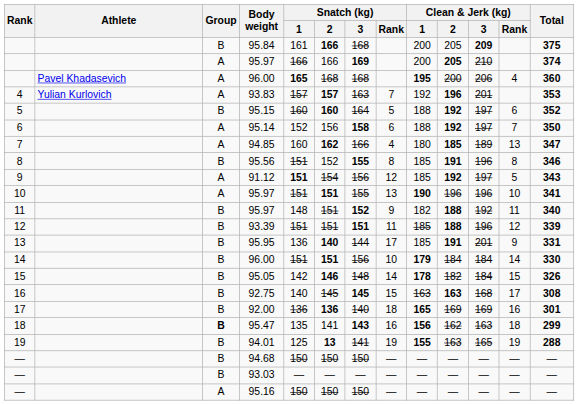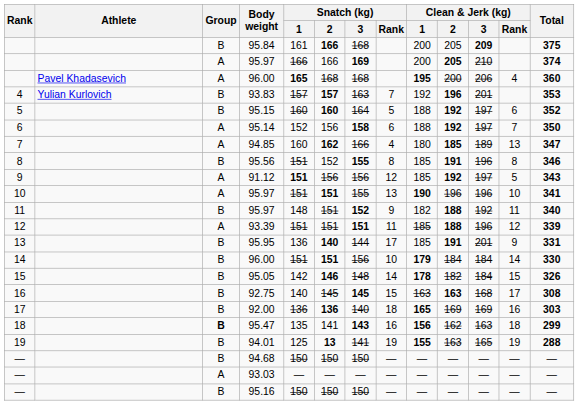93.83 | Group: A -> B
91.12 | Snatch (kg) / 2: 154 -> 156
93.39 | Group: B -> A
92.00 | Total: 301 -> 303
93.03 | Group: B -> A
95.16 | Group: A -> B
